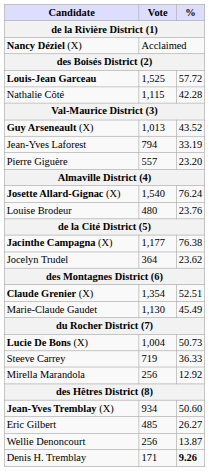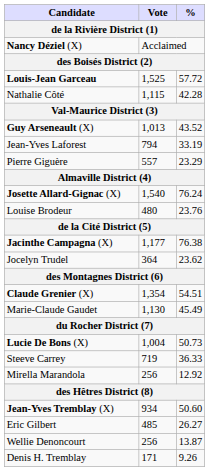Pierre Giguère | %: 23.20 -> 23.29
Claude Grenier (X) | %: 52.51 -> 54.51
Denis H. Tremblay | %: bold -> normal
